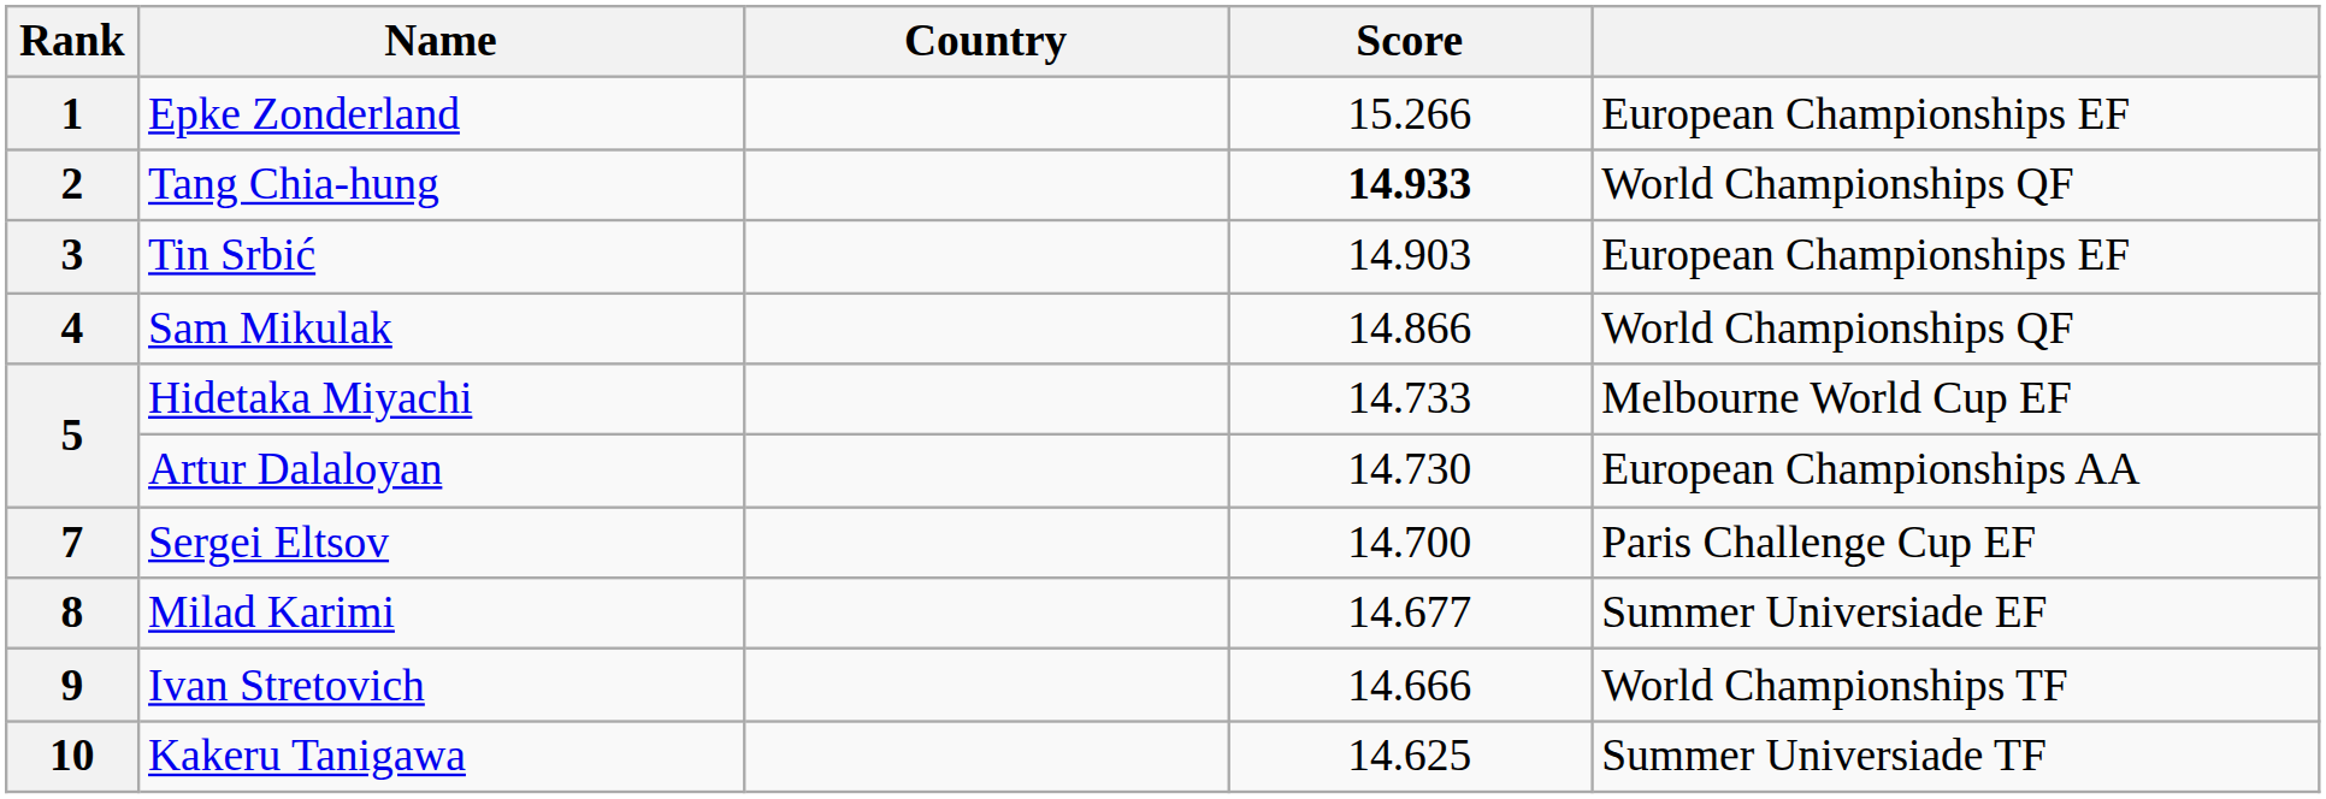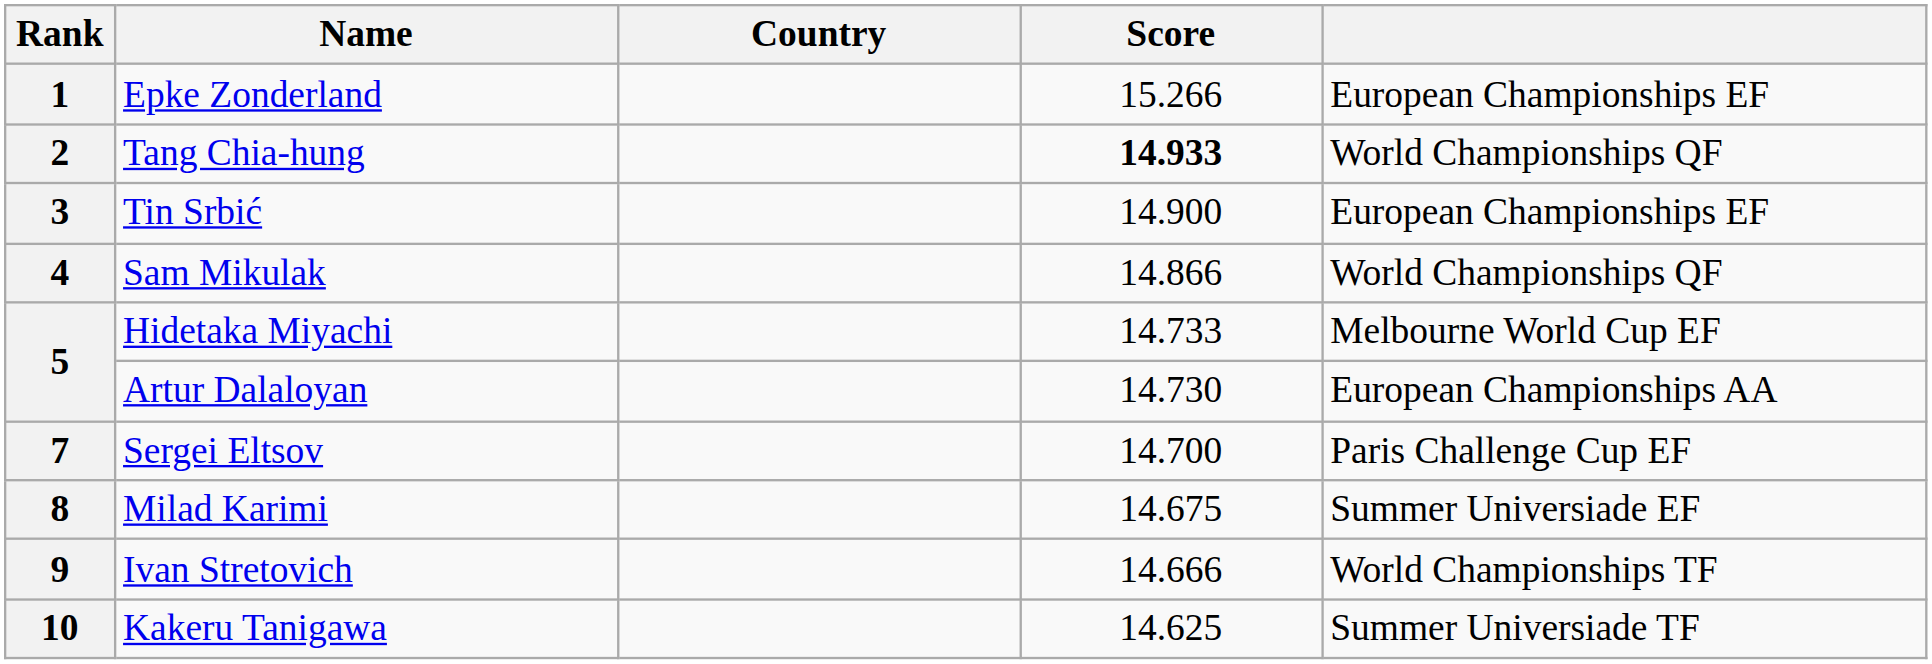3 | Score: 14.903 -> 14.900
8 | Score: 14.677 -> 14.675
